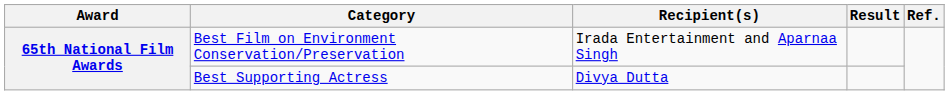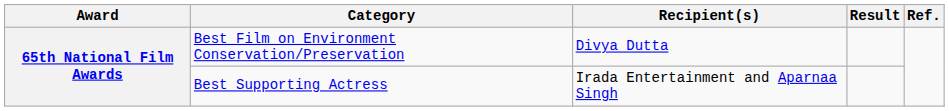Best Film on Environment Conservation/Preservation | Recipient(s): Irada Entertainment and Aparnaa Singh -> Divya Dutta
Best Supporting Actress | Recipient(s): Divya Dutta -> Irada Entertainment and Aparnaa Singh
